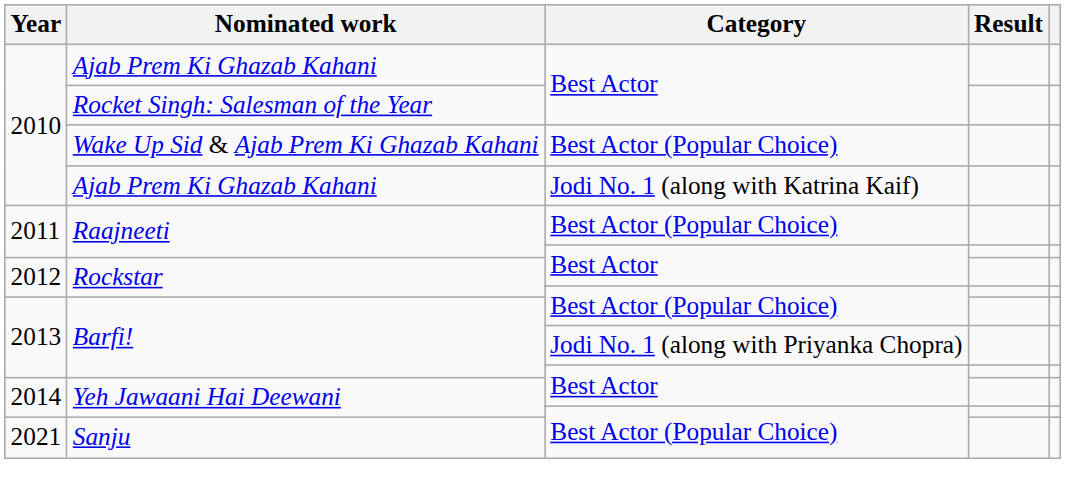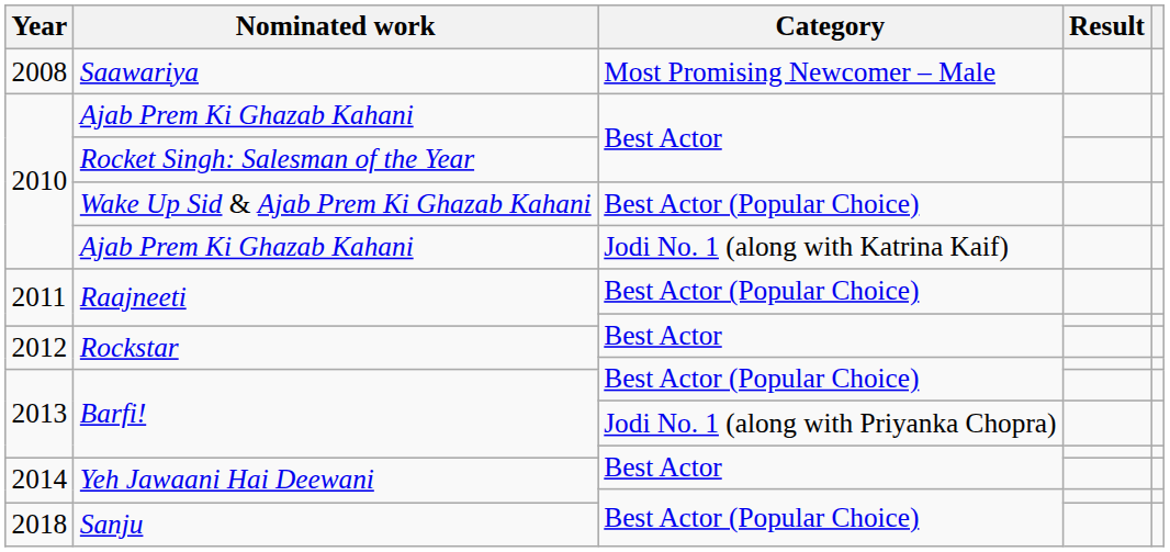+ row: 2008 | Saawariya | Most Promising Newcomer – Male
Sanju | Year: 2021 -> 2018
